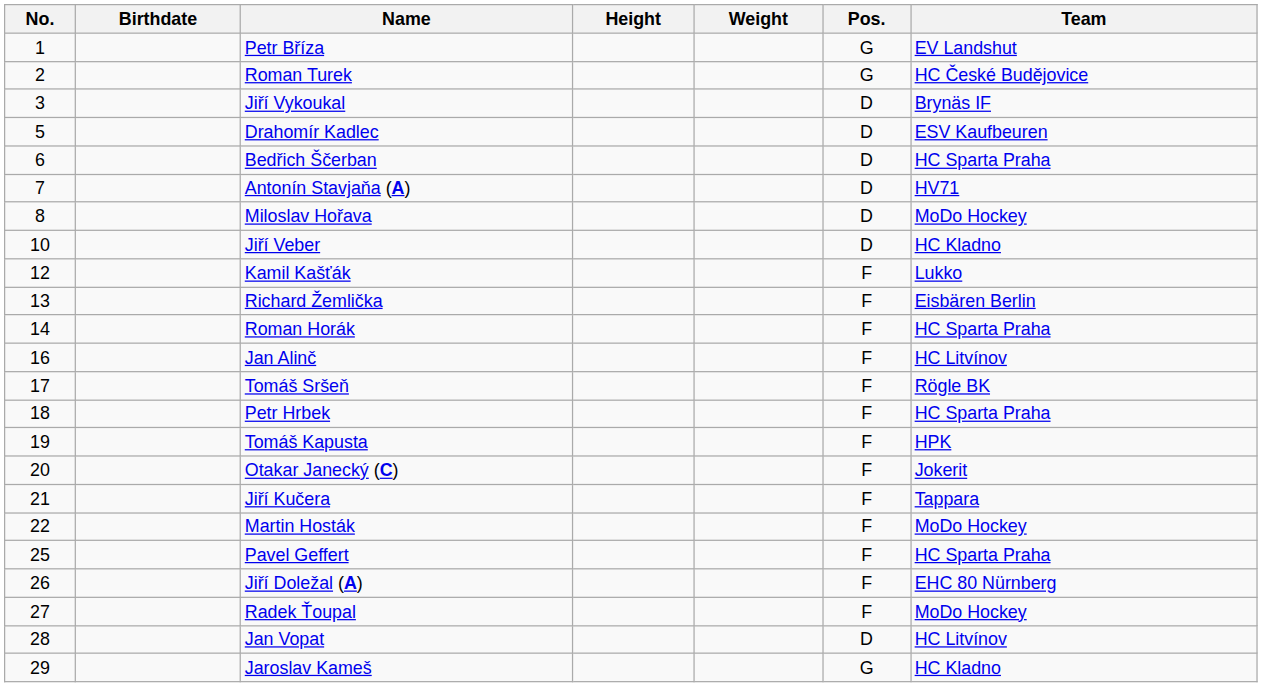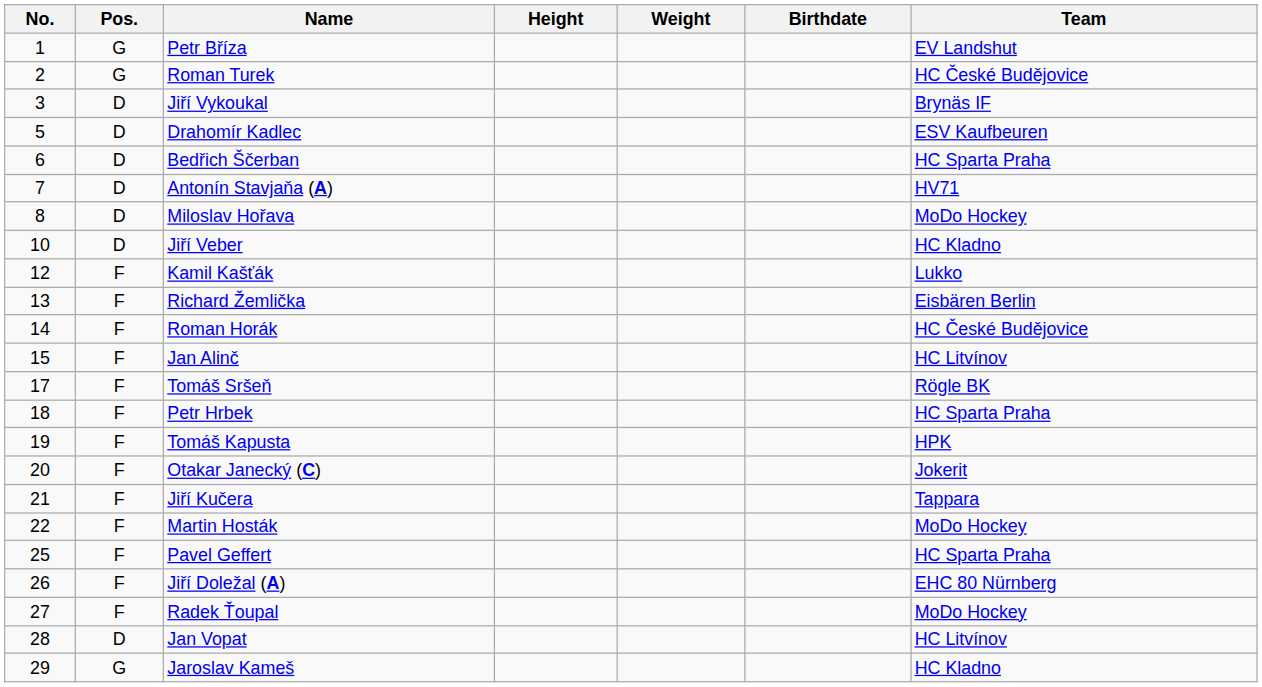columns swapped: Pos. <-> Birthdate
Roman Horák | Team: HC Sparta Praha -> HC České Budějovice
Jan Alinč | No.: 16 -> 15
